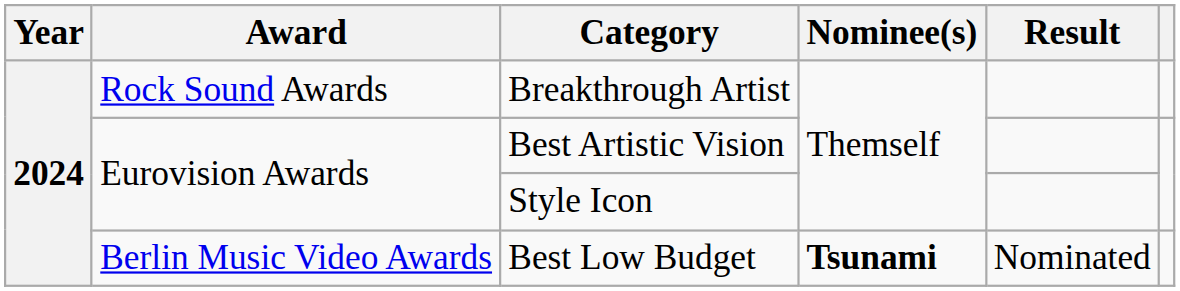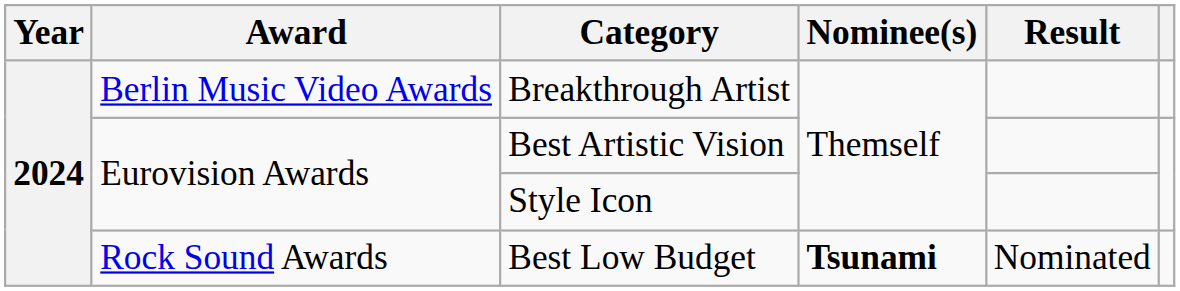Breakthrough Artist | Award: Rock Sound Awards -> Berlin Music Video Awards
Best Low Budget | Award: Berlin Music Video Awards -> Rock Sound Awards
